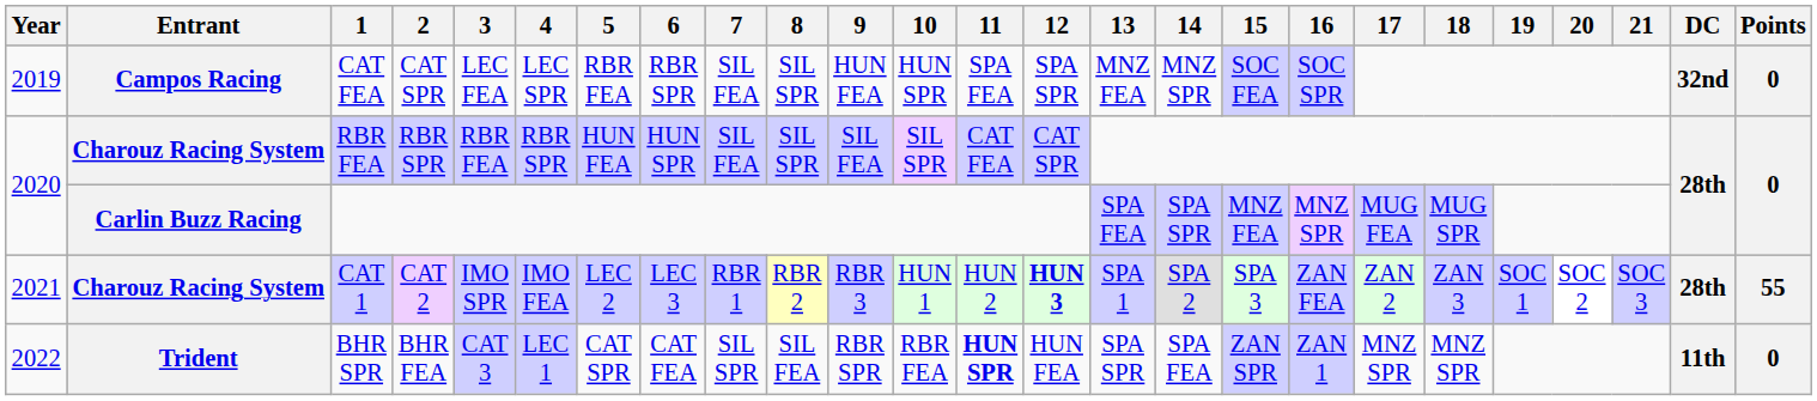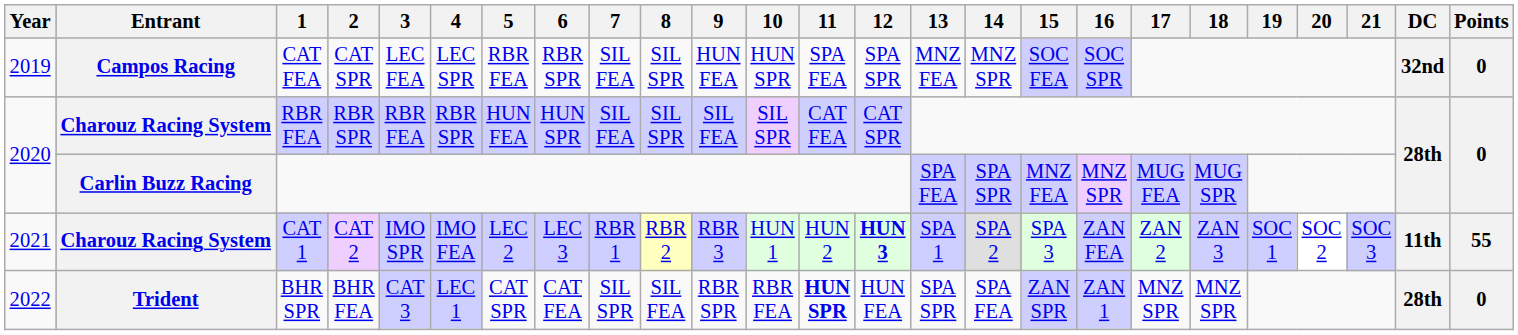CAT 1 | DC: 28th -> 11th
BHR SPR | DC: 11th -> 28th
